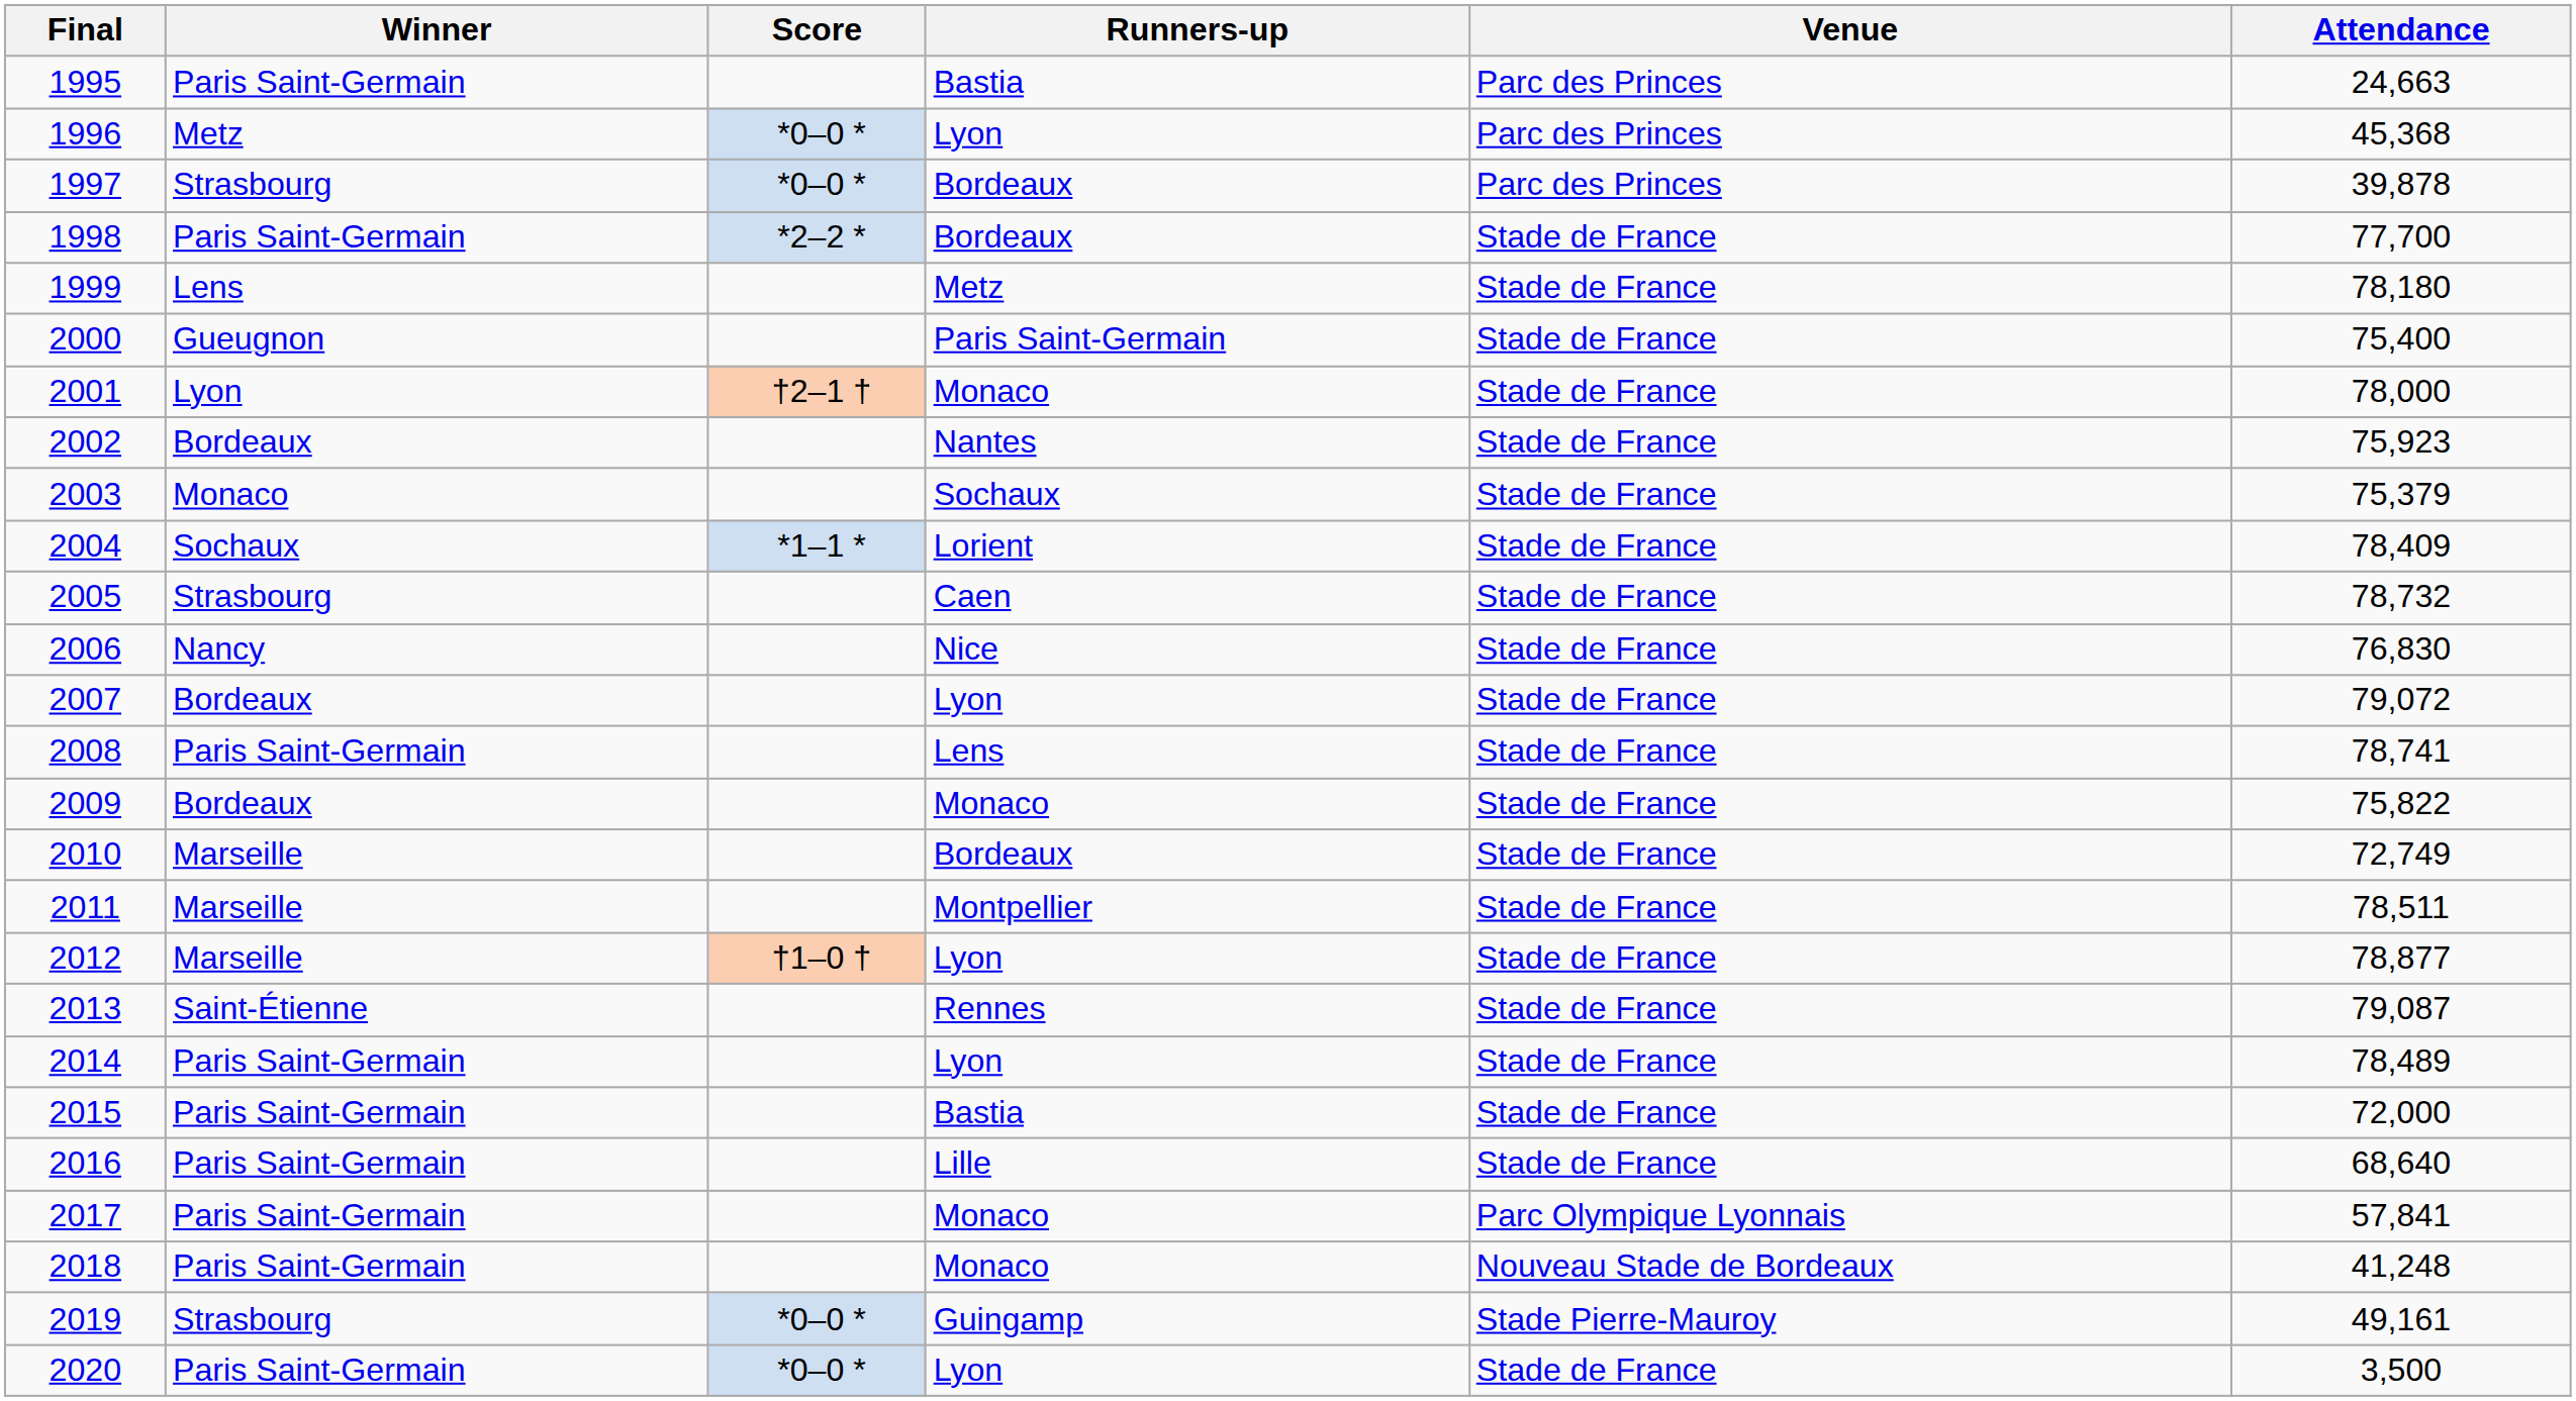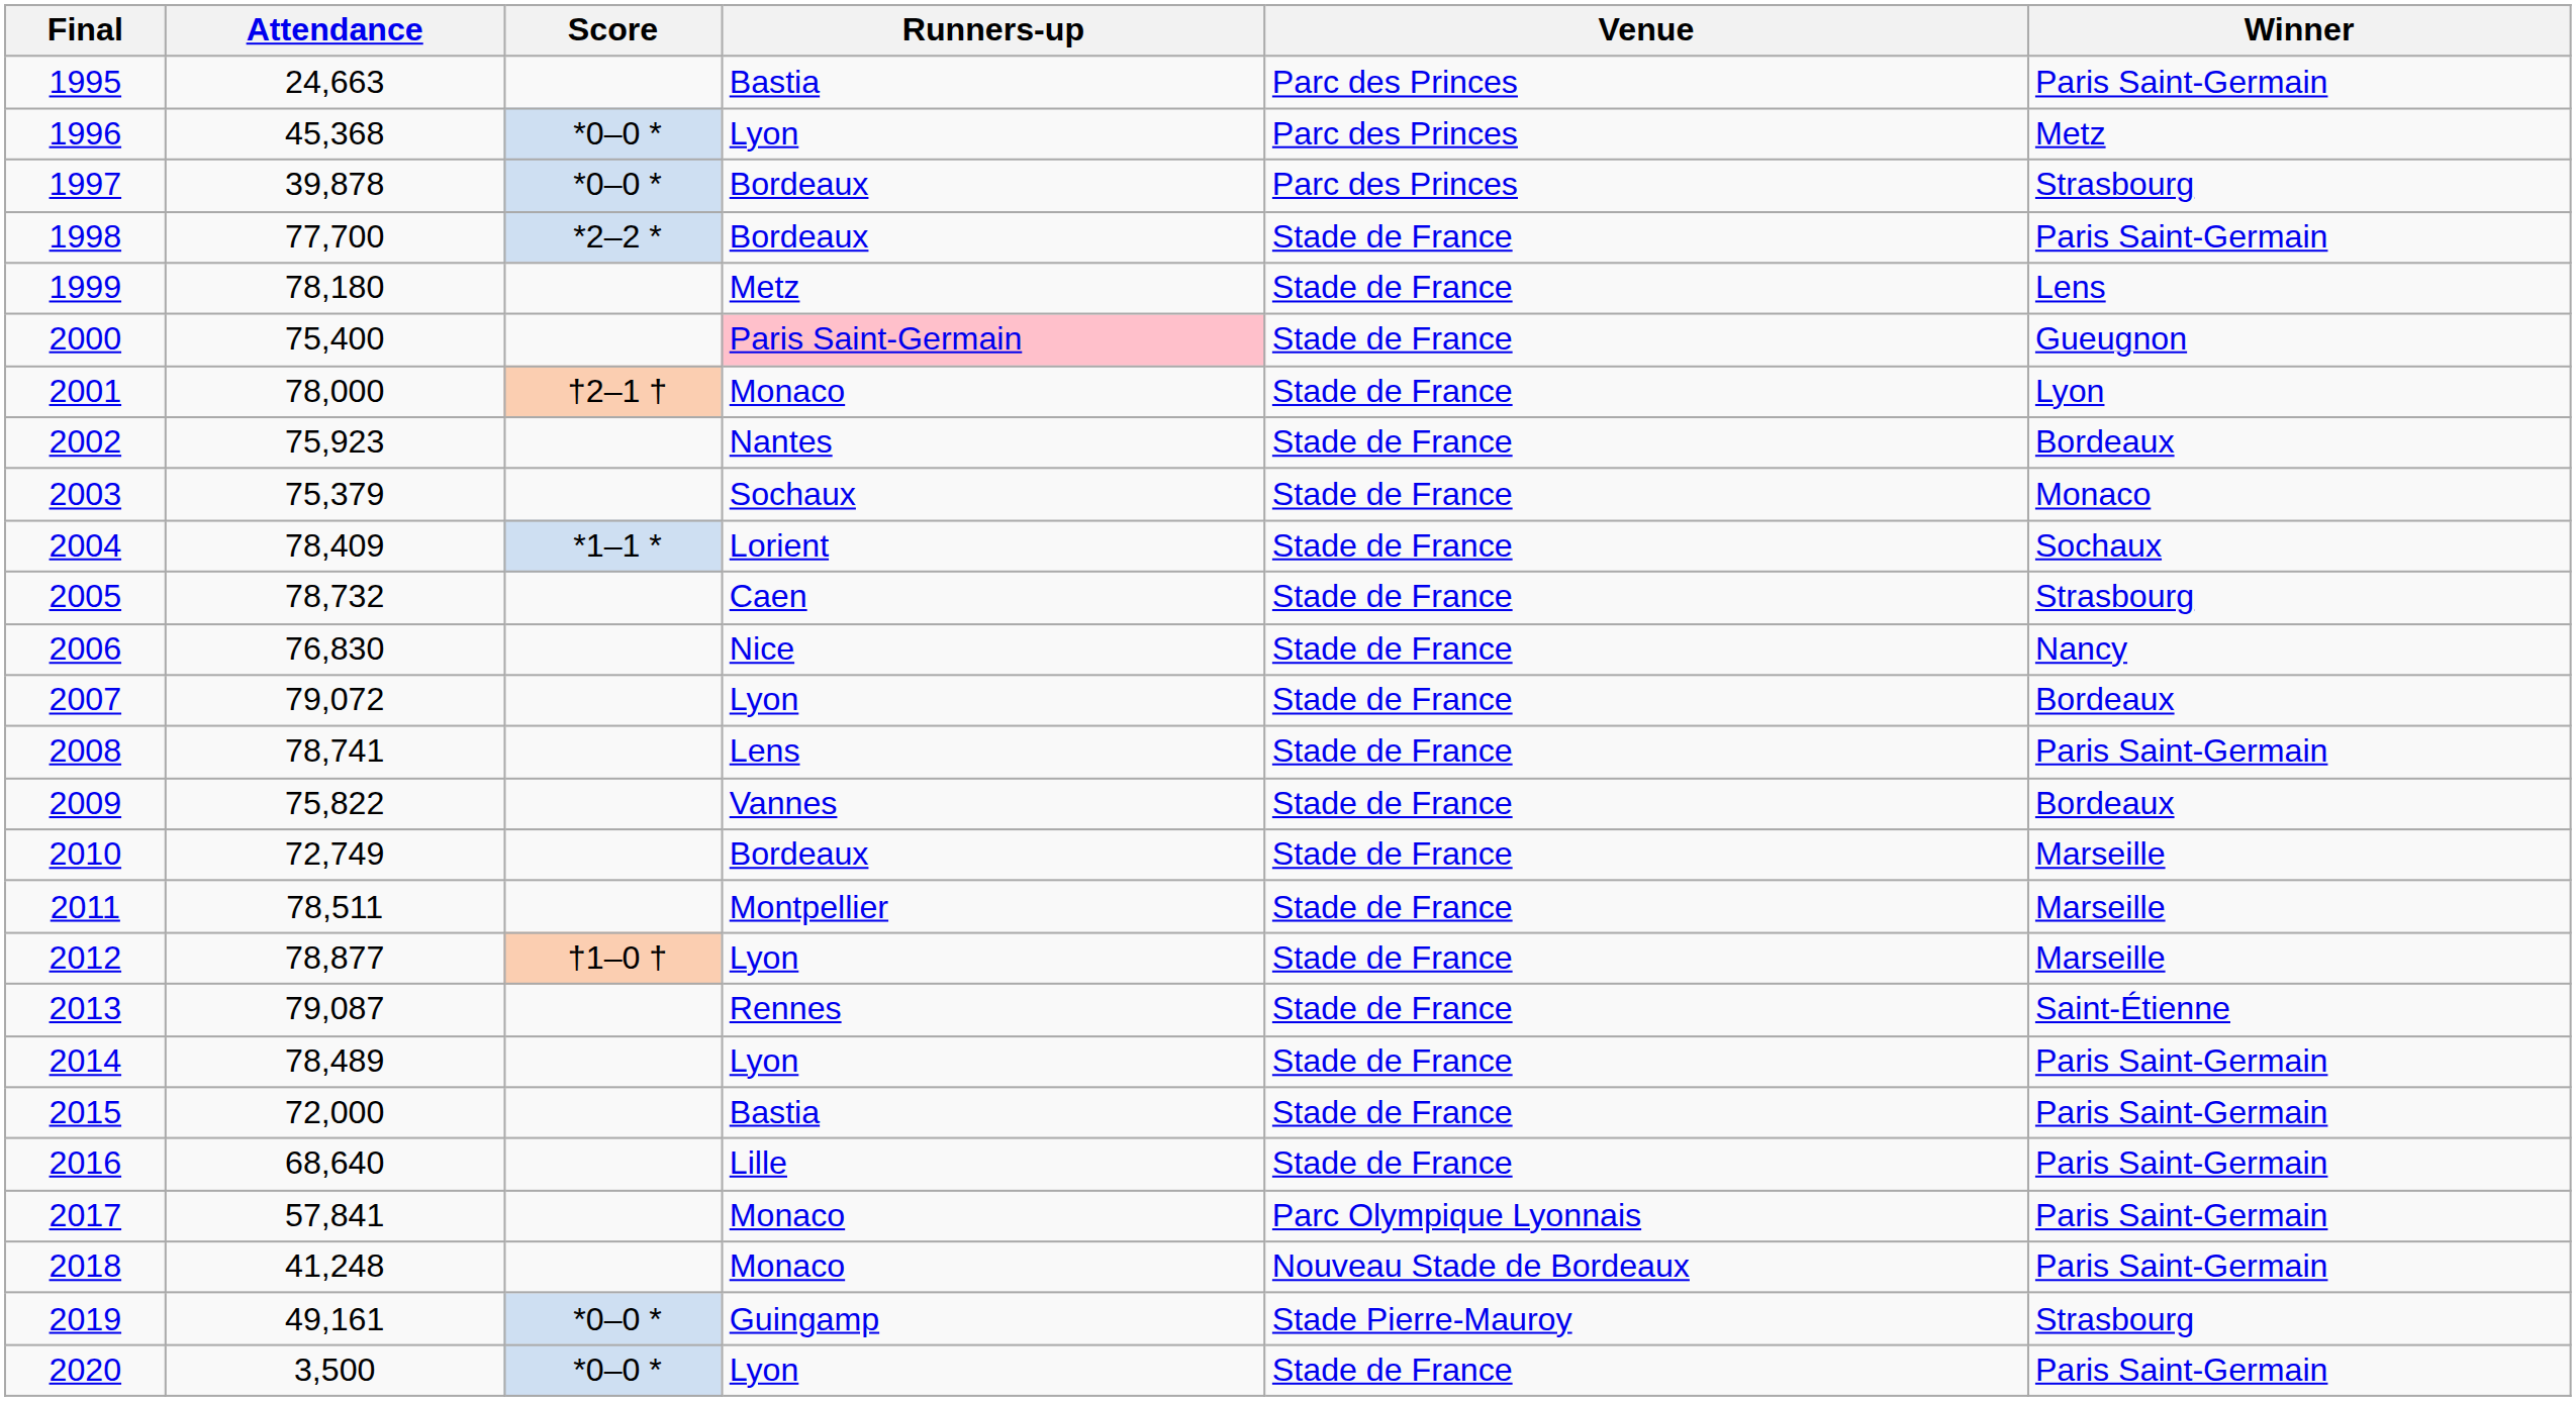columns swapped: Winner <-> Attendance
2000 | Runners-up: no background -> pink background
2009 | Runners-up: Monaco -> Vannes
